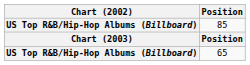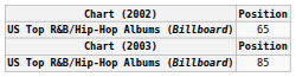rows swapped: 65 <-> 85
